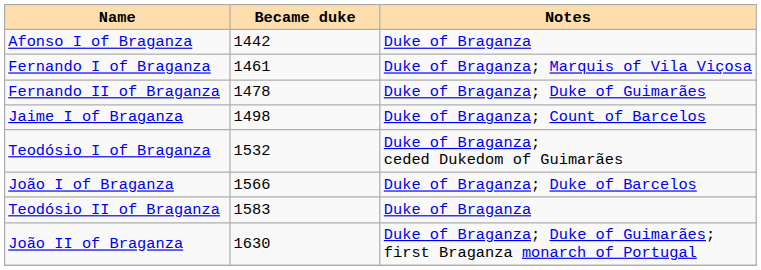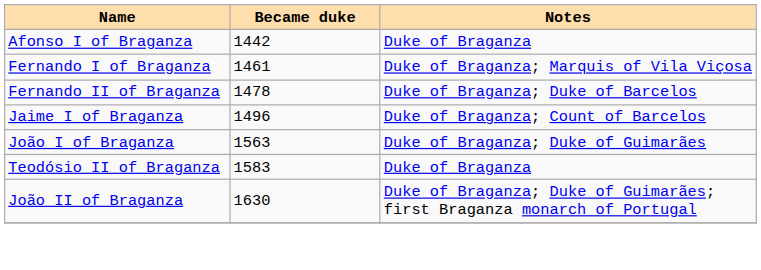Fernando II of Braganza | Notes: Duke of Braganza; Duke of Guimarães -> Duke of Braganza; Duke of Barcelos
Jaime I of Braganza | Became duke: 1498 -> 1496
- row: Teodósio I of Braganza | 1532 | Duke of Braganza; ceded Dukedom of Guimarães
João I of Braganza | Became duke: 1566 -> 1563
João I of Braganza | Notes: Duke of Braganza; Duke of Barcelos -> Duke of Braganza; Duke of Guimarães
